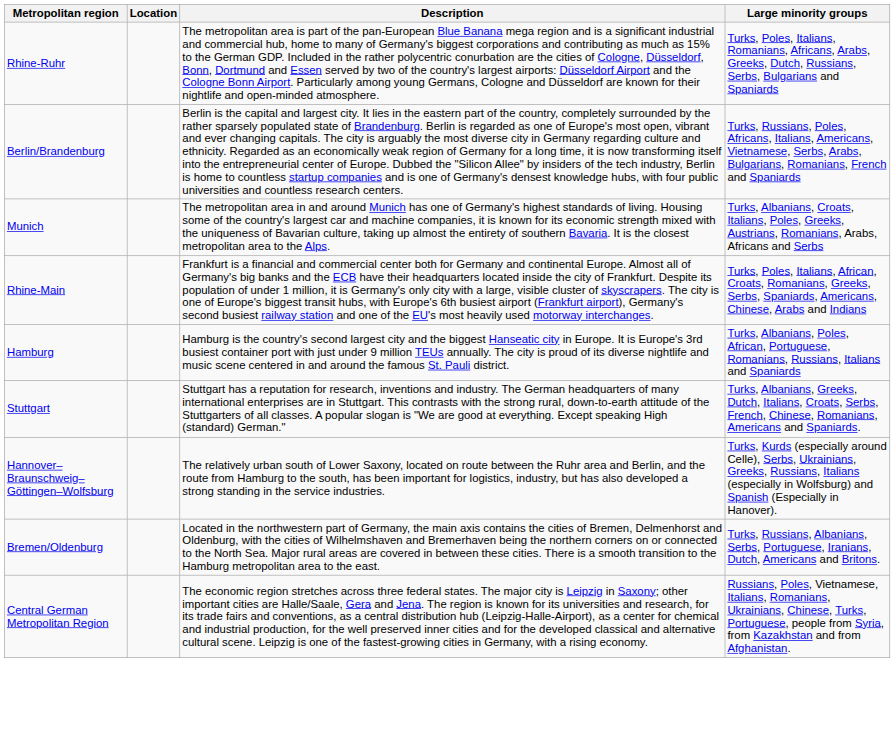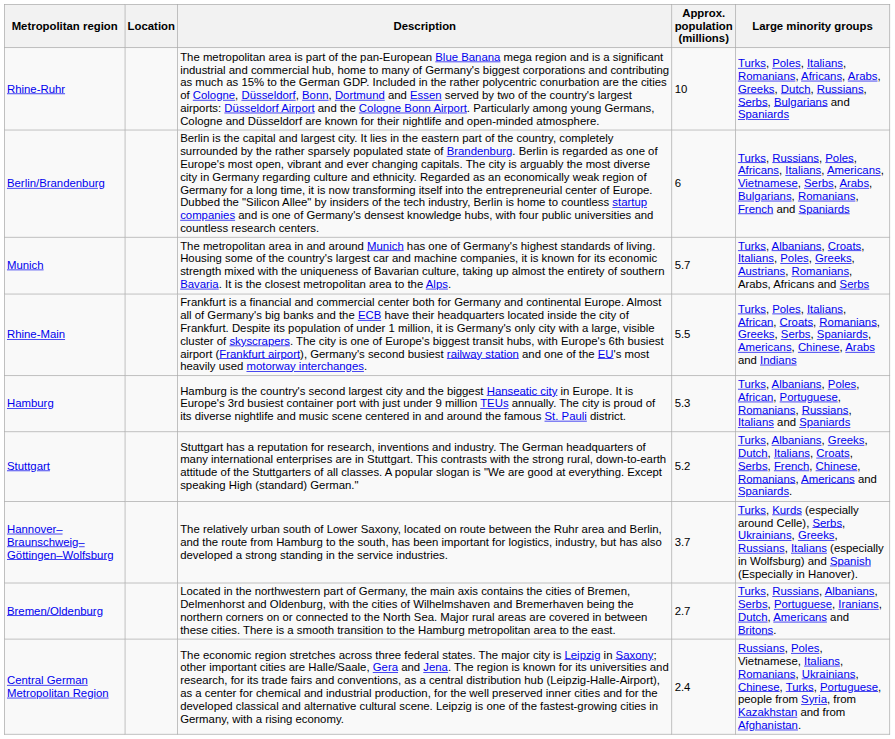+ column: Approx. population (millions) | 10 | 6 | 5.7 | 5.5 | 5.3 | 5.2 | 3.7 | 2.7 | 2.4
